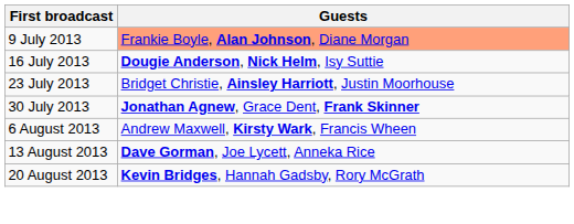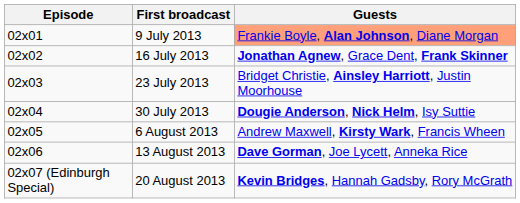+ column: Episode | 02x01 | 02x02 | 02x03 | 02x04 | 02x05 | 02x06 | 02x07 (Edinburgh Special)
16 July 2013 | Guests: Dougie Anderson, Nick Helm, Isy Suttie -> Jonathan Agnew, Grace Dent, Frank Skinner
30 July 2013 | Guests: Jonathan Agnew, Grace Dent, Frank Skinner -> Dougie Anderson, Nick Helm, Isy Suttie
